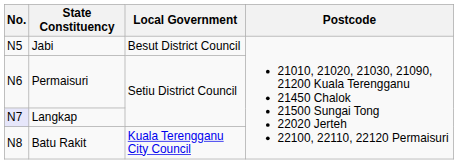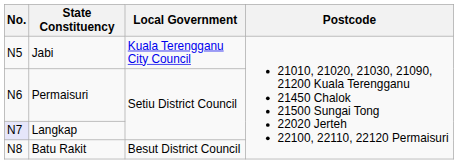Jabi | Local Government: Besut District Council -> Kuala Terengganu City Council
Batu Rakit | Local Government: Kuala Terengganu City Council -> Besut District Council
